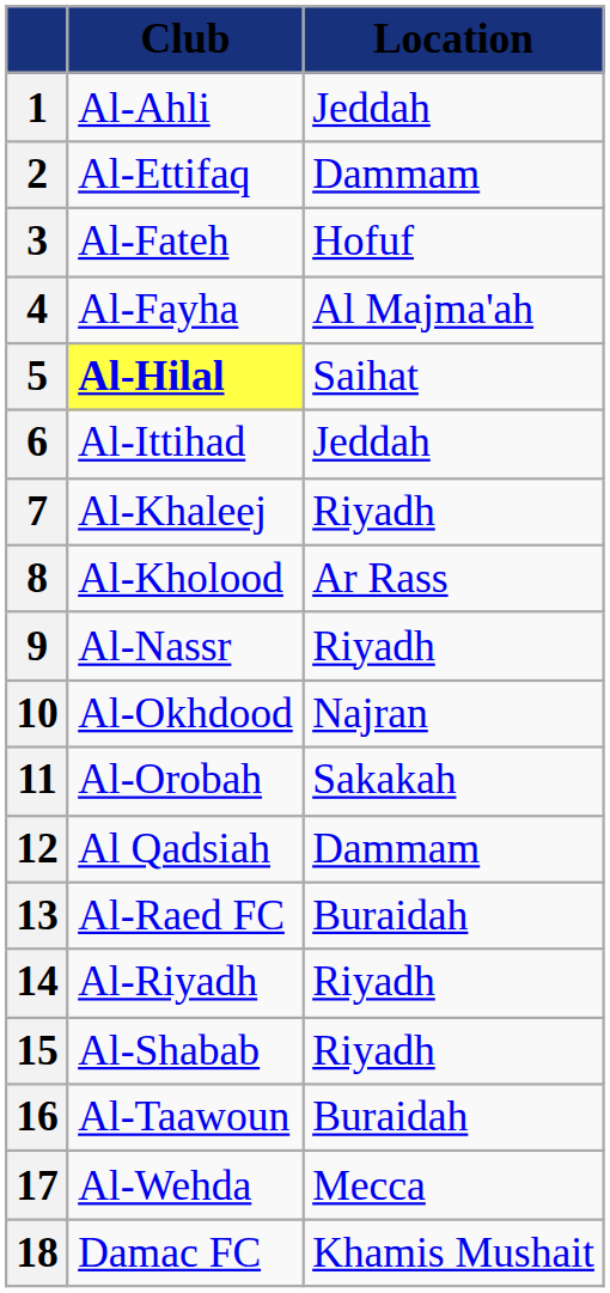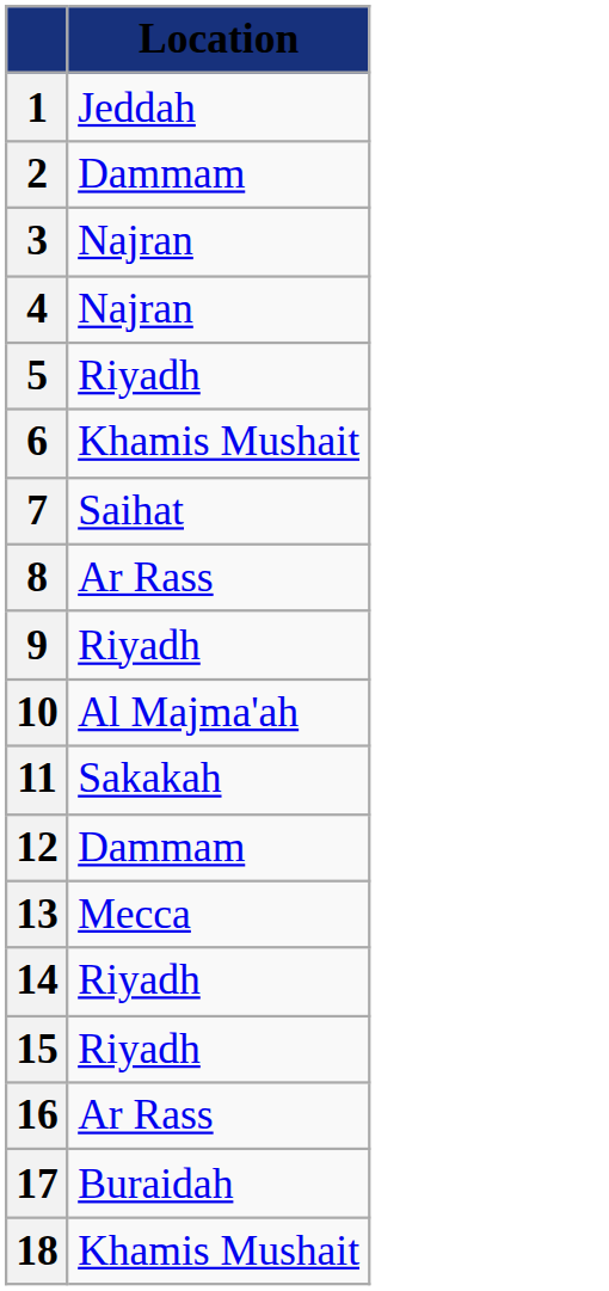- column: Club | Al-Ahli | Al-Ettifaq | Al-Fateh | Al-Fayha | Al-Hilal | Al-Ittihad | Al-Khaleej | Al-Kholood | Al-Nassr | Al-Okhdood | Al-Orobah | Al Qadsiah | Al-Raed FC | Al-Riyadh | Al-Shabab | Al-Taawoun | Al-Wehda | Damac FC
3 | Location: Hofuf -> Najran
4 | Location: Al Majma'ah -> Najran
5 | Location: Saihat -> Riyadh
6 | Location: Jeddah -> Khamis Mushait
7 | Location: Riyadh -> Saihat
10 | Location: Najran -> Al Majma'ah
13 | Location: Buraidah -> Mecca
16 | Location: Buraidah -> Ar Rass
17 | Location: Mecca -> Buraidah
